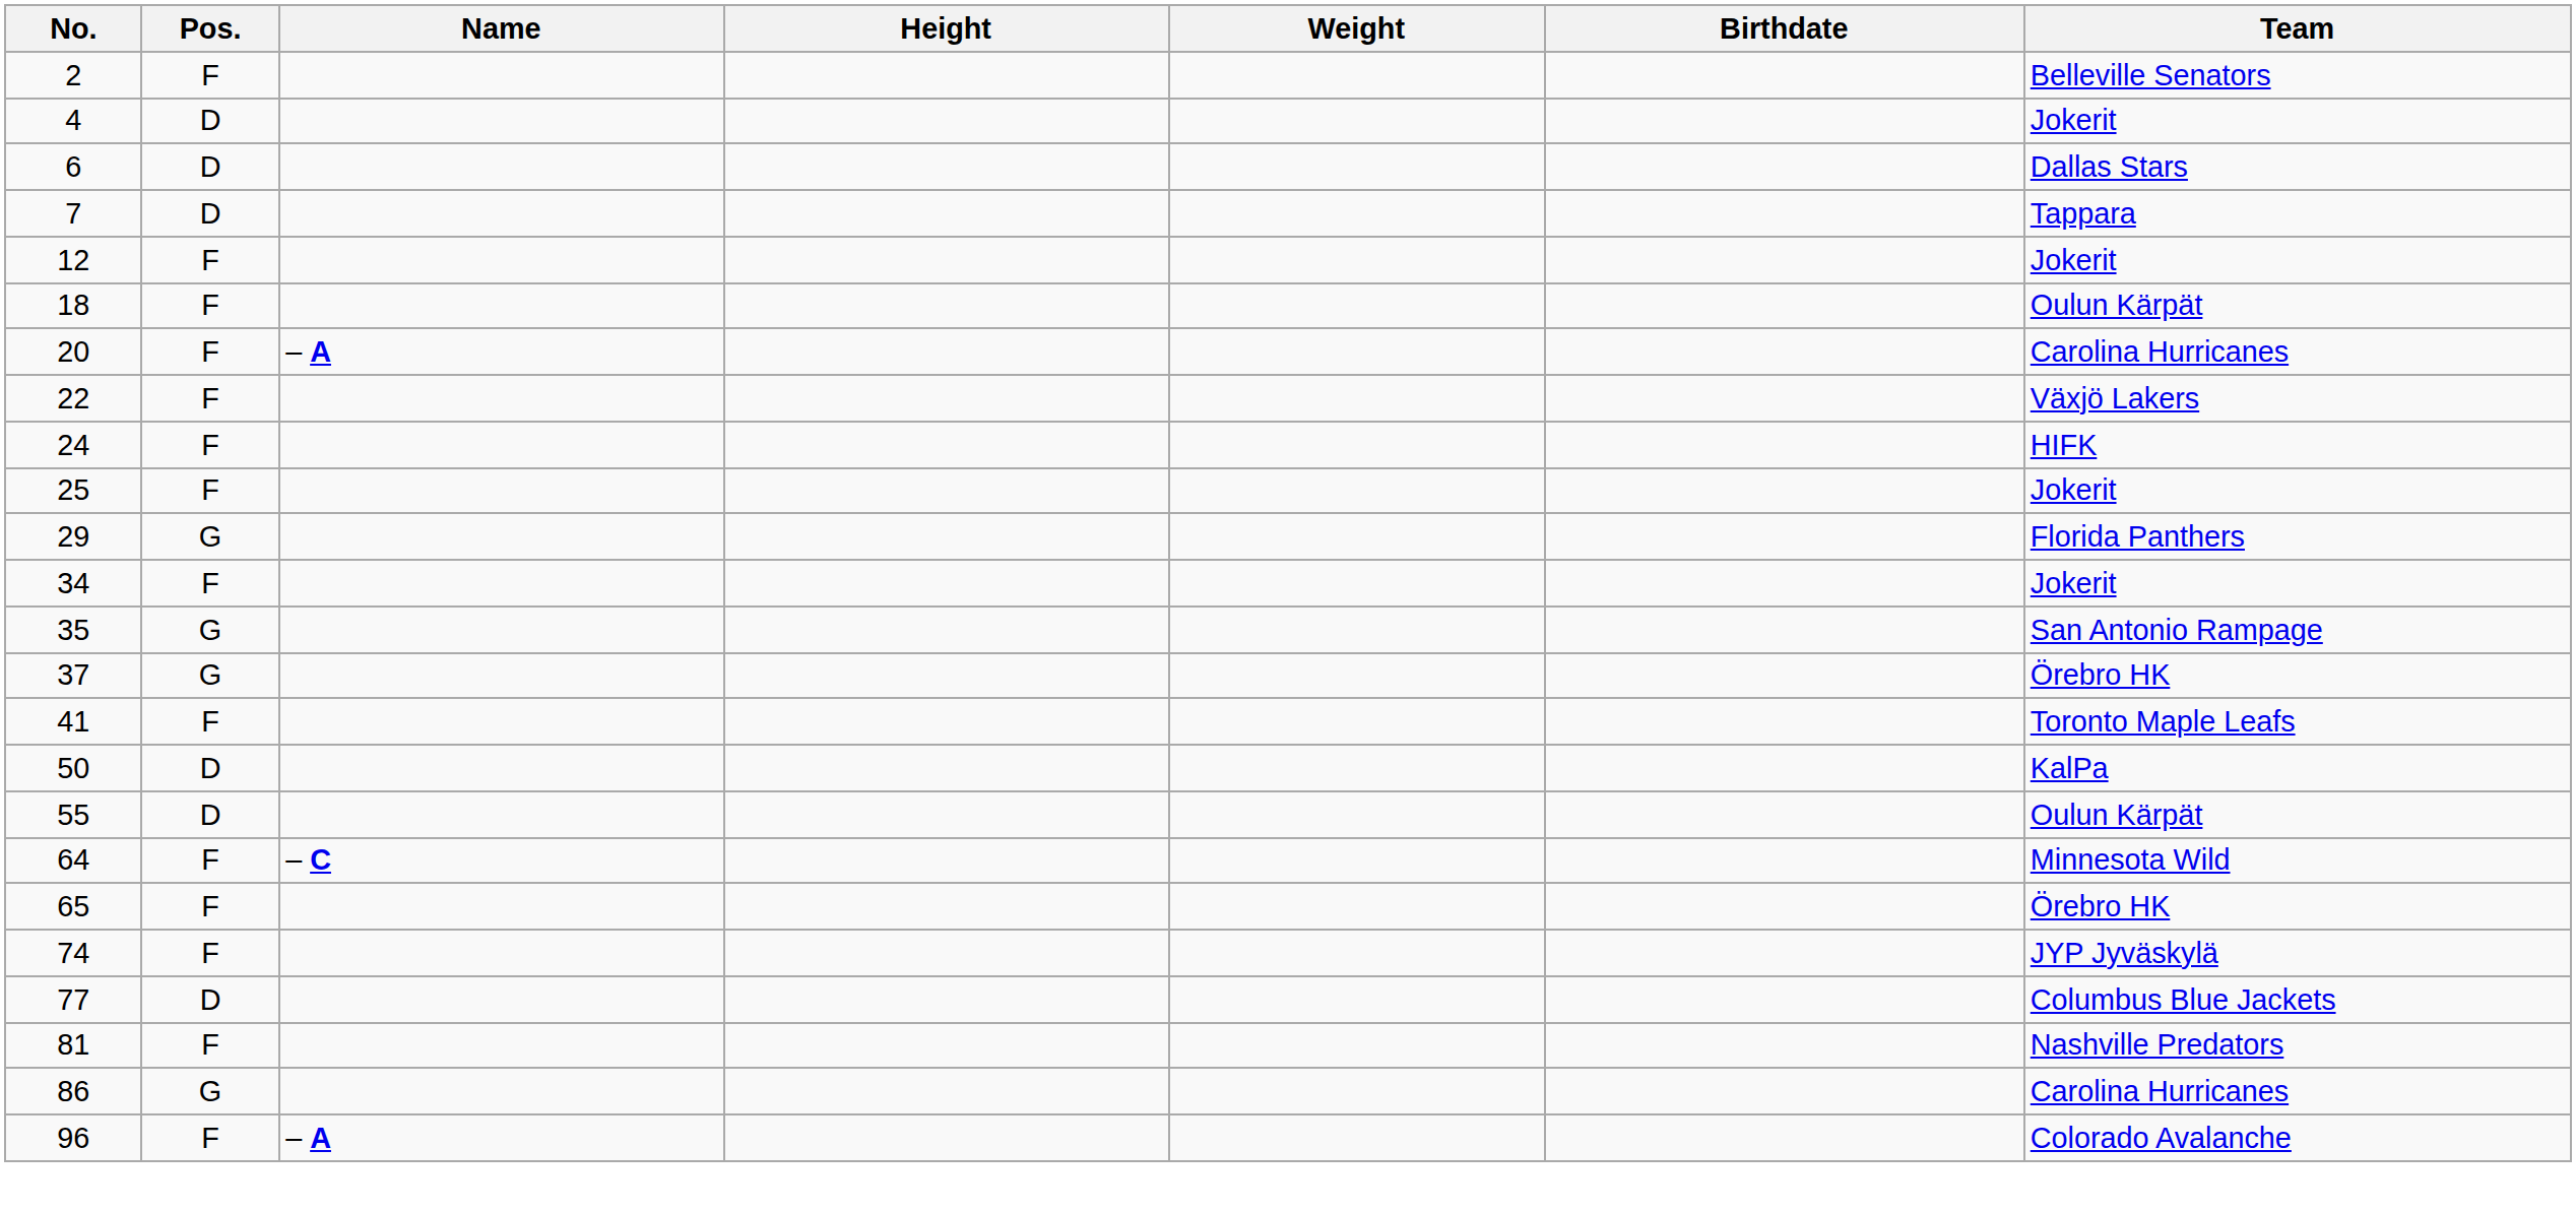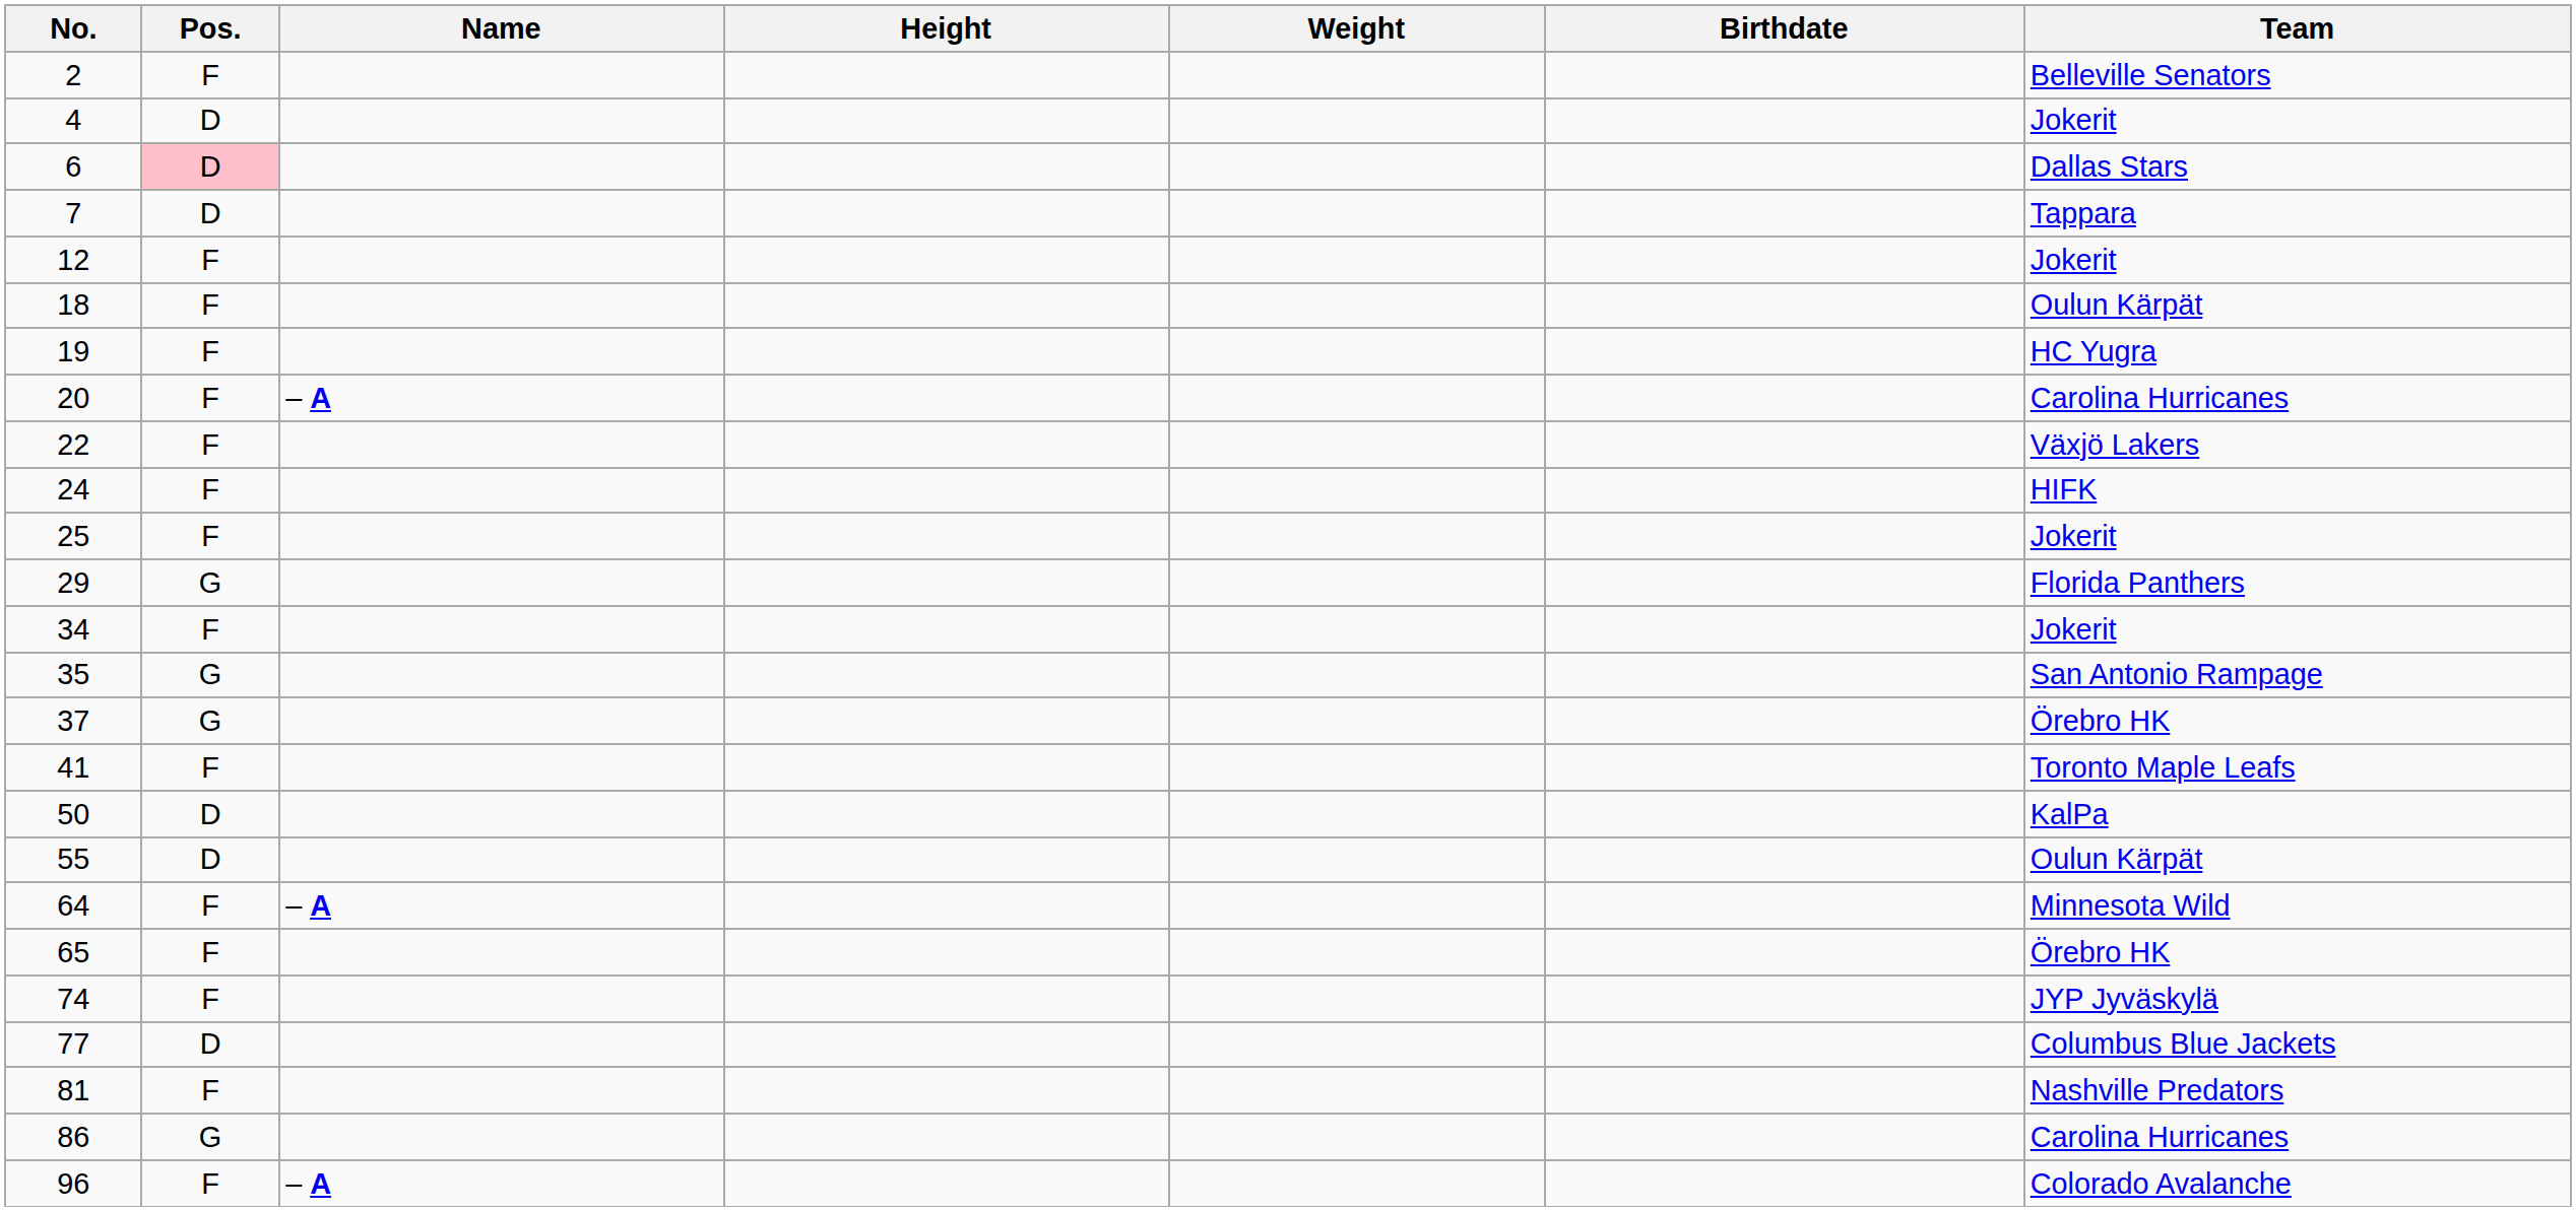6 | Pos.: no background -> pink background
+ row: 19 | F | HC Yugra
64 | Name: – C -> – A
